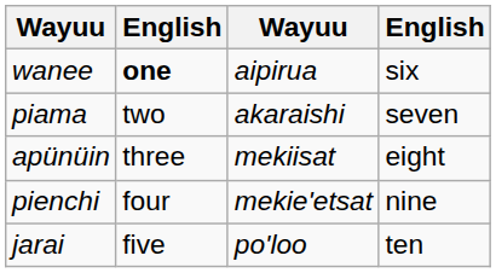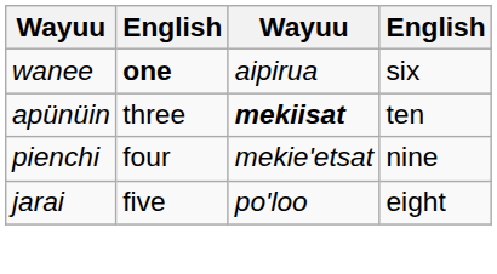- row: piama | two | akaraishi | seven
apünüin | column 3: normal -> bold
apünüin | column 4: eight -> ten
jarai | column 4: ten -> eight
